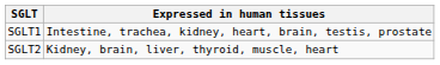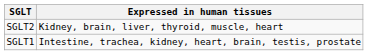rows swapped: SGLT1 <-> SGLT2
